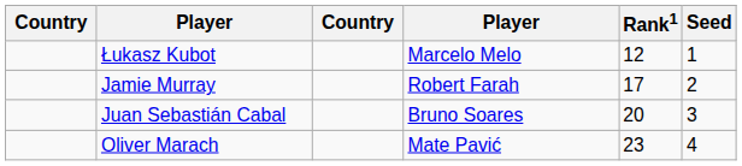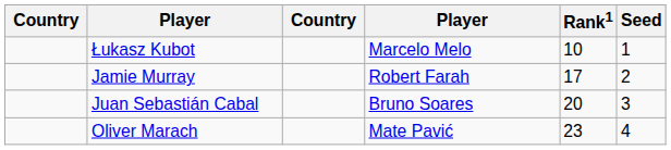Łukasz Kubot | Rank1: 12 -> 10
